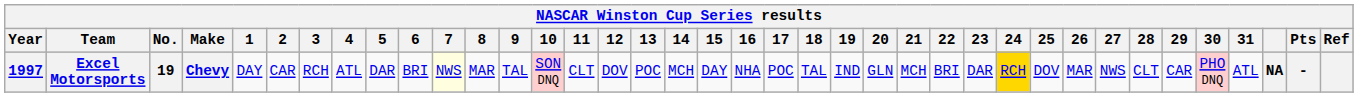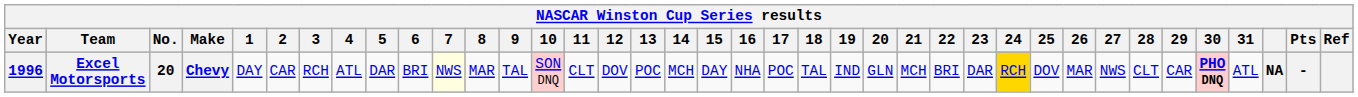Excel Motorsports | Year: 1997 -> 1996
Excel Motorsports | No.: 19 -> 20
Excel Motorsports | 30: normal -> bold
